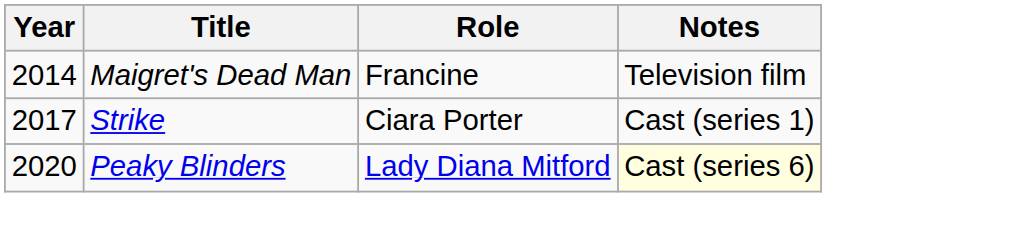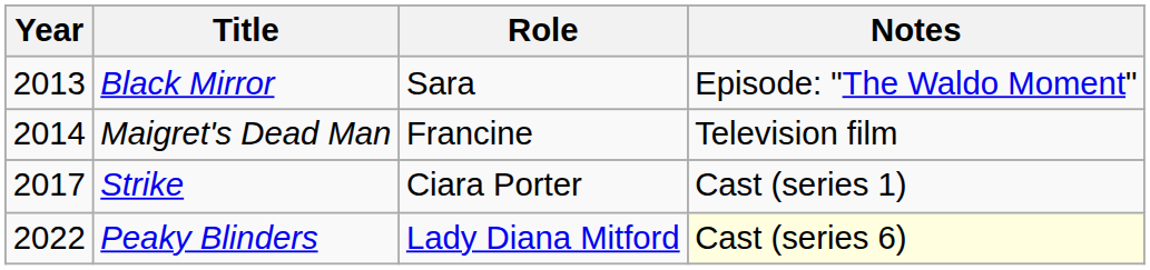+ row: 2013 | Black Mirror | Sara | Episode: "The Waldo Moment"
Peaky Blinders | Year: 2020 -> 2022
